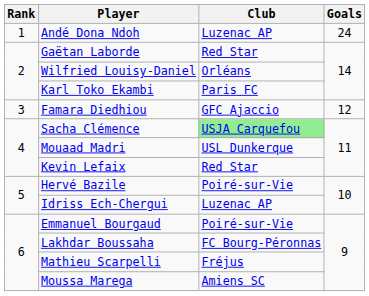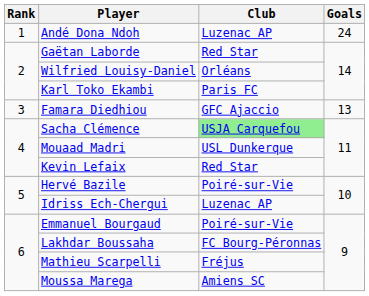Famara Diedhiou | Goals: 12 -> 13
